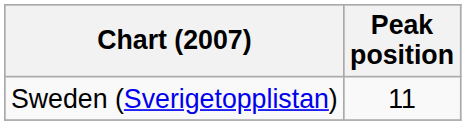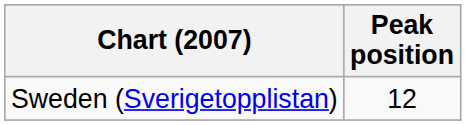Sweden (Sverigetopplistan) | Peak position: 11 -> 12
